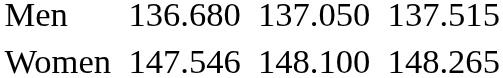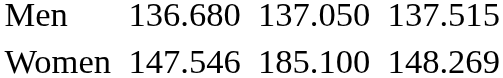Women | column 5: 148.100 -> 185.100
Women | column 7: 148.265 -> 148.269
